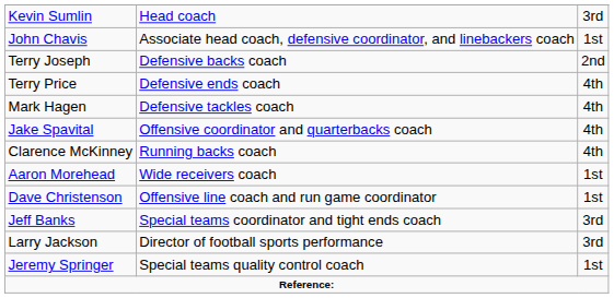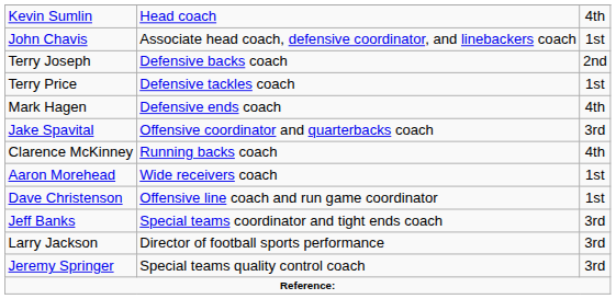Kevin Sumlin | column 3: 3rd -> 4th
Terry Price | column 2: Defensive ends coach -> Defensive tackles coach
Terry Price | column 3: 4th -> 1st
Mark Hagen | column 2: Defensive tackles coach -> Defensive ends coach
Jake Spavital | column 3: 4th -> 3rd
Jeremy Springer | column 3: 1st -> 3rd
